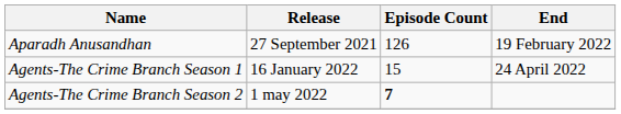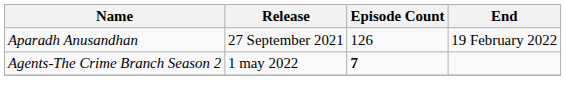- row: Agents-The Crime Branch Season 1 | 16 January 2022 | 15 | 24 April 2022
